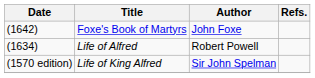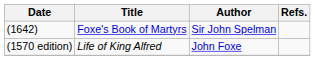Foxe's Book of Martyrs | Author: John Foxe -> Sir John Spelman
- row: (1634) | Life of Alfred | Robert Powell
Life of King Alfred | Author: Sir John Spelman -> John Foxe
